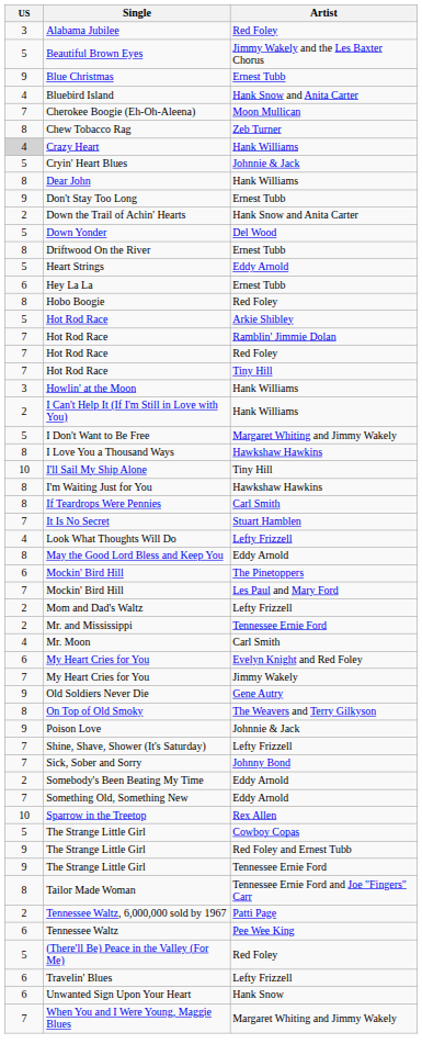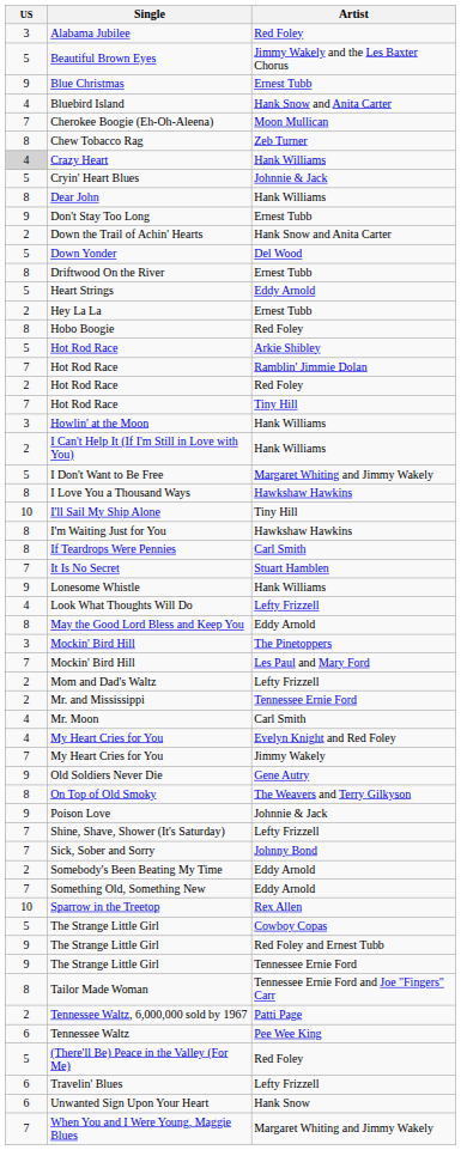Hey La La | US: 6 -> 2
Hot Rod Race / Red Foley | US: 7 -> 2
+ row: 9 | Lonesome Whistle | Hank Williams
Mockin' Bird Hill / The Pinetoppers | US: 6 -> 3
My Heart Cries for You / Evelyn Knight and Red Foley | US: 6 -> 4
